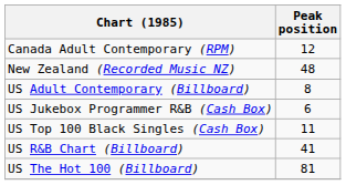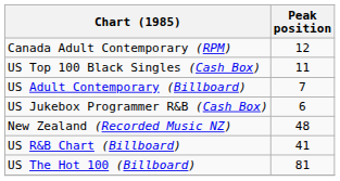rows swapped: New Zealand (Recorded Music NZ) <-> US Top 100 Black Singles (Cash Box)
US Adult Contemporary (Billboard) | Peak position: 8 -> 7
